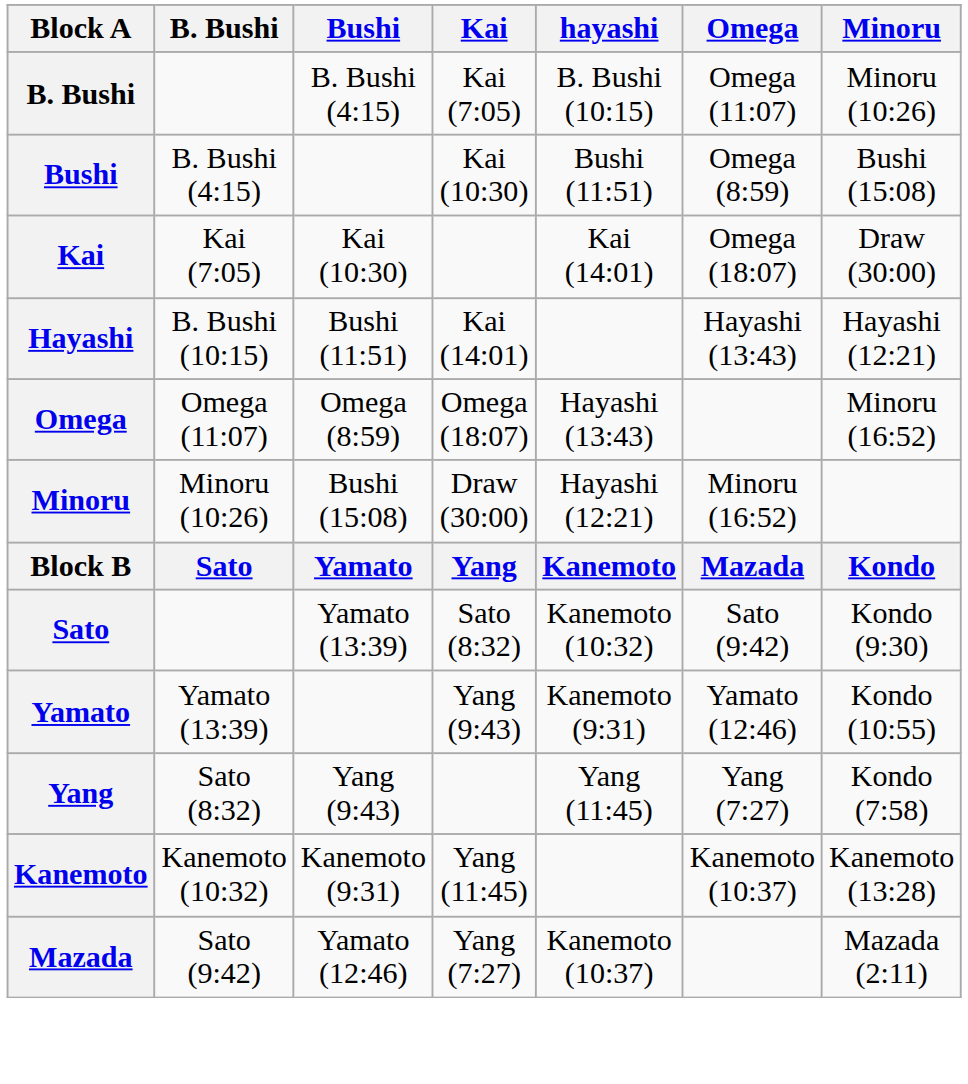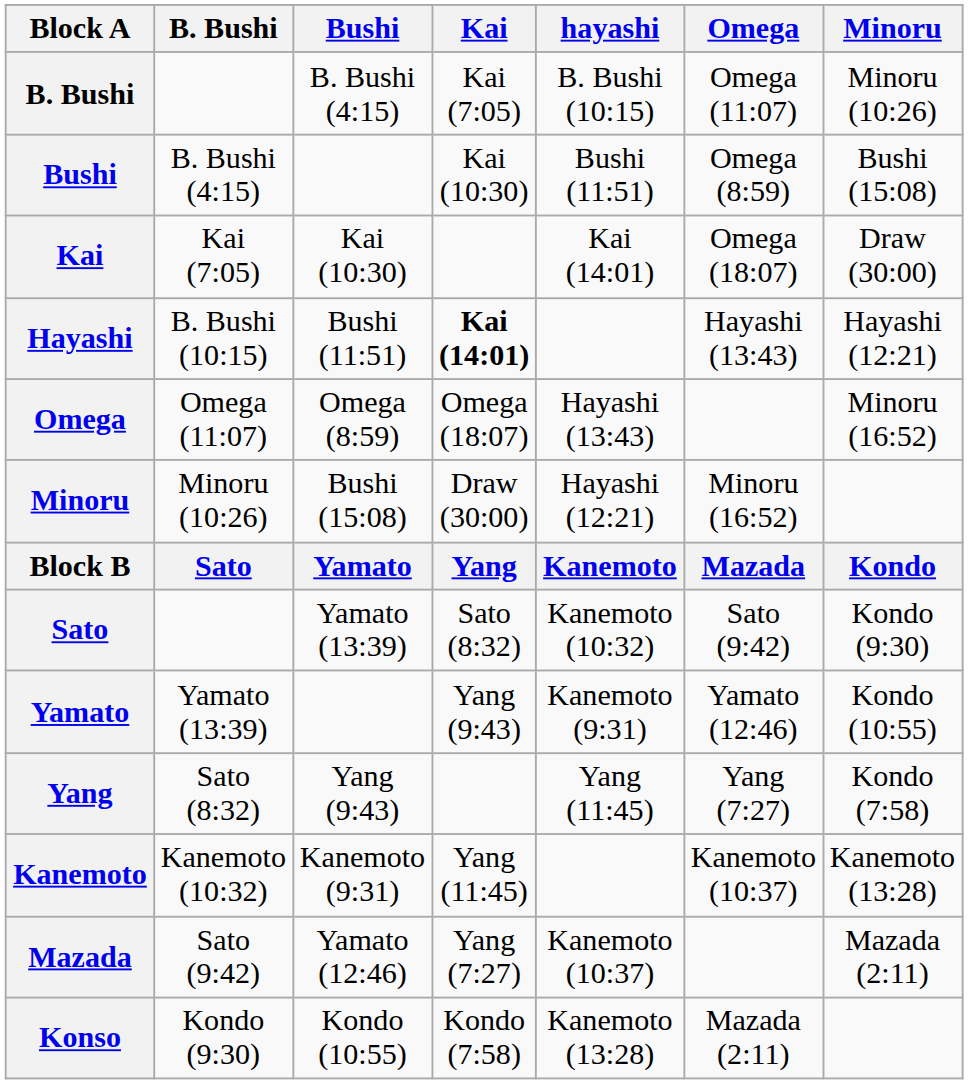Hayashi | Kai: normal -> bold
+ row: Konso | Kondo (9:30) | Kondo (10:55) | Kondo (7:58) | Kanemoto (13:28) | Mazada (2:11)
